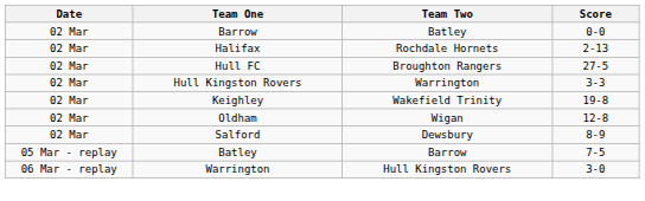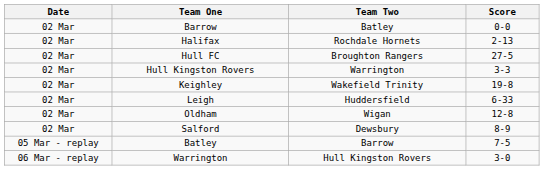+ row: 02 Mar | Leigh | Huddersfield | 6-33
